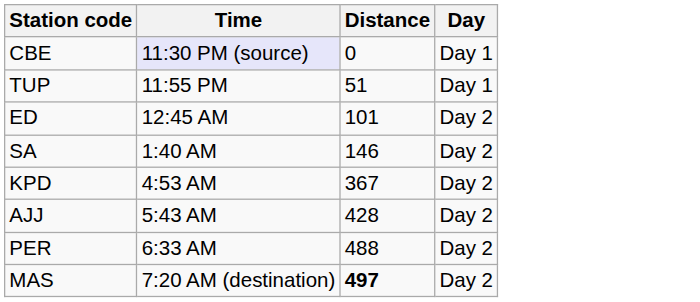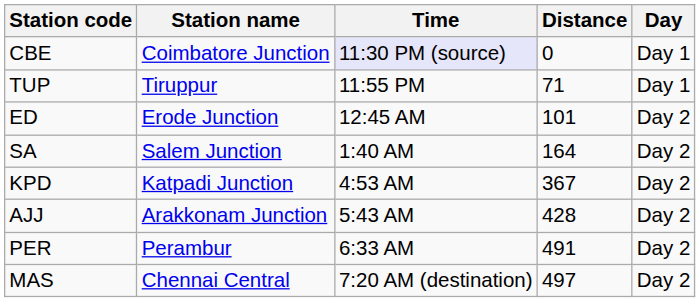+ column: Station name | Coimbatore Junction | Tiruppur | Erode Junction | Salem Junction | Katpadi Junction | Arakkonam Junction | Perambur | Chennai Central
TUP | Distance: 51 -> 71
SA | Distance: 146 -> 164
PER | Distance: 488 -> 491
MAS | Distance: bold -> normal
